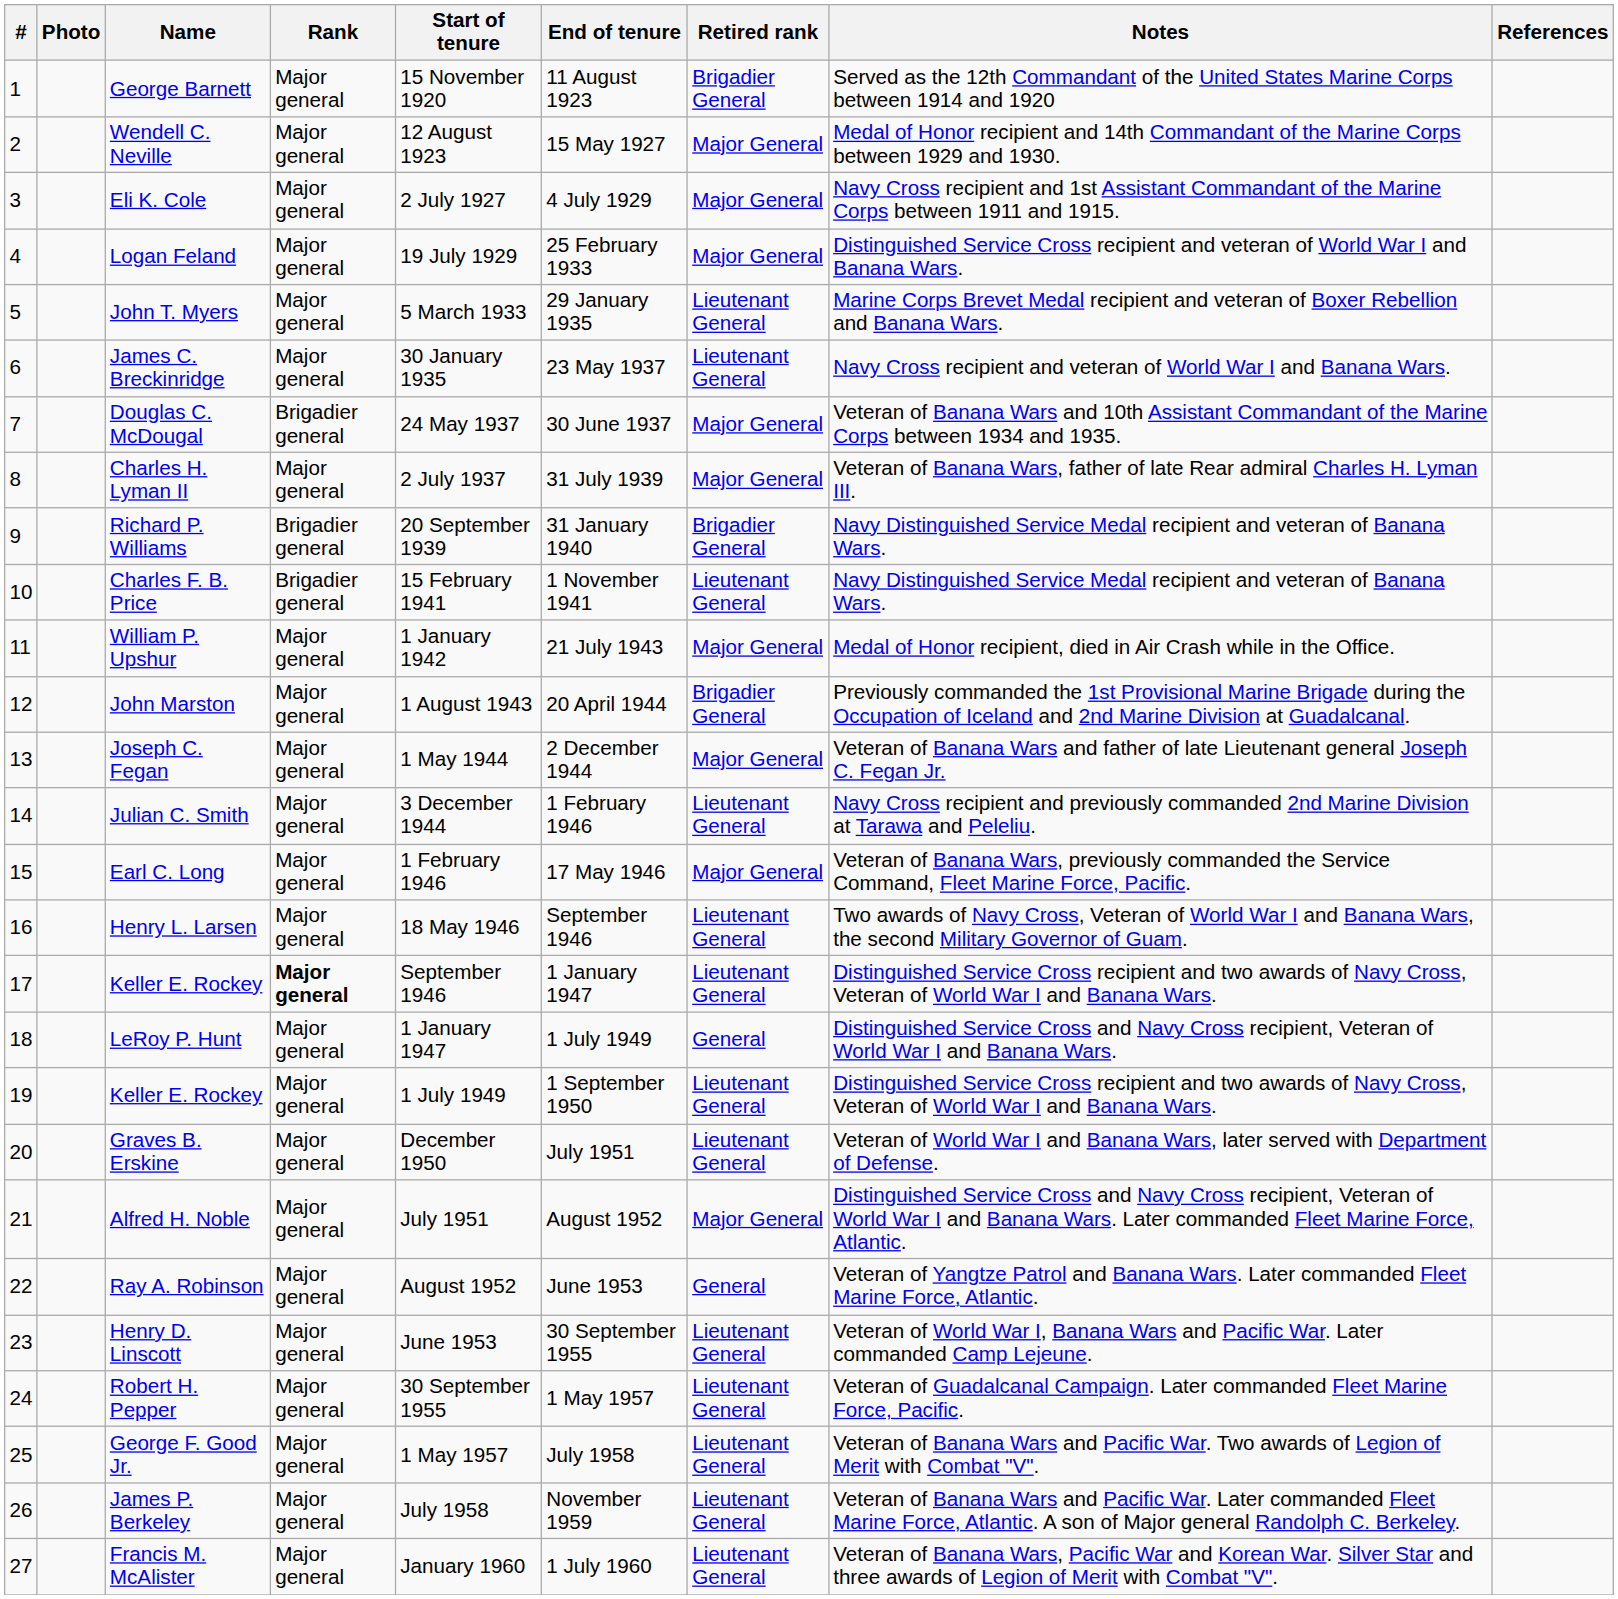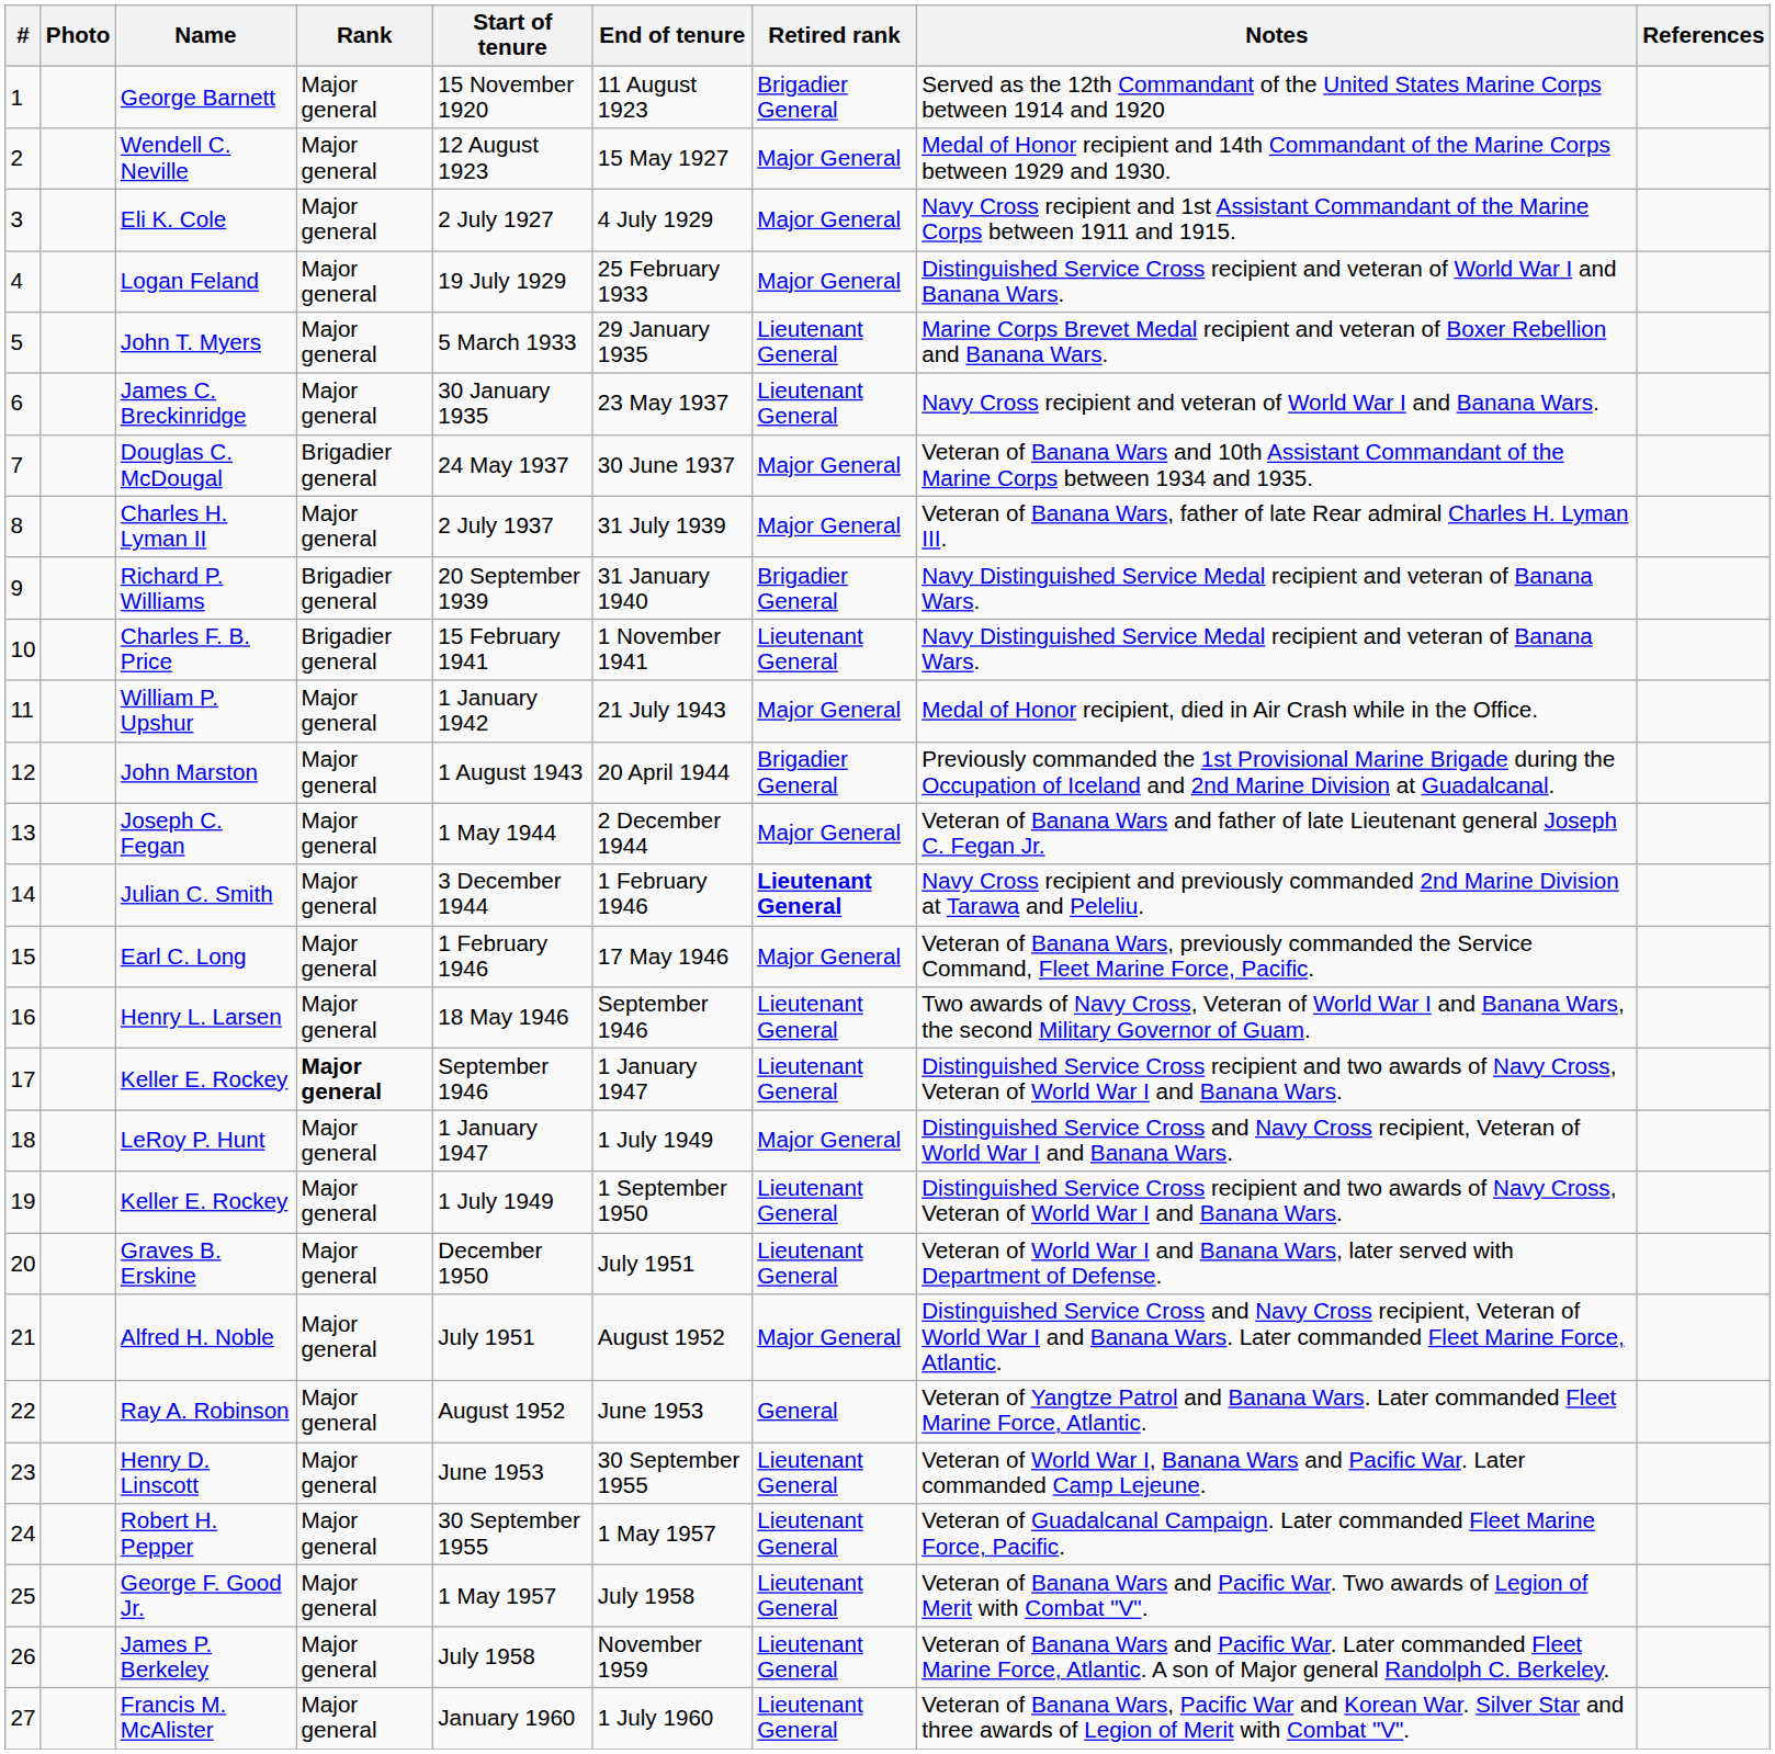Julian C. Smith | Retired rank: normal -> bold
LeRoy P. Hunt | Retired rank: General -> Major General
